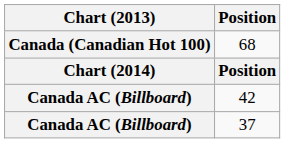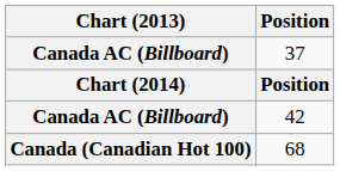rows swapped: 68 <-> 37
